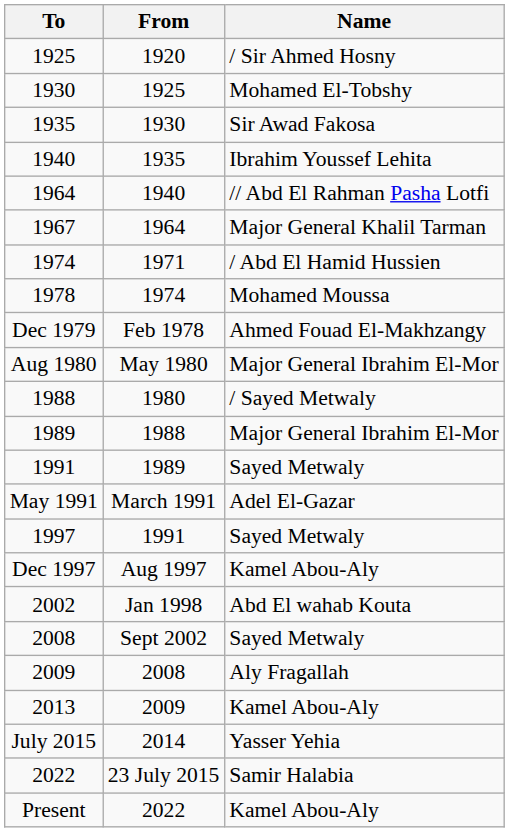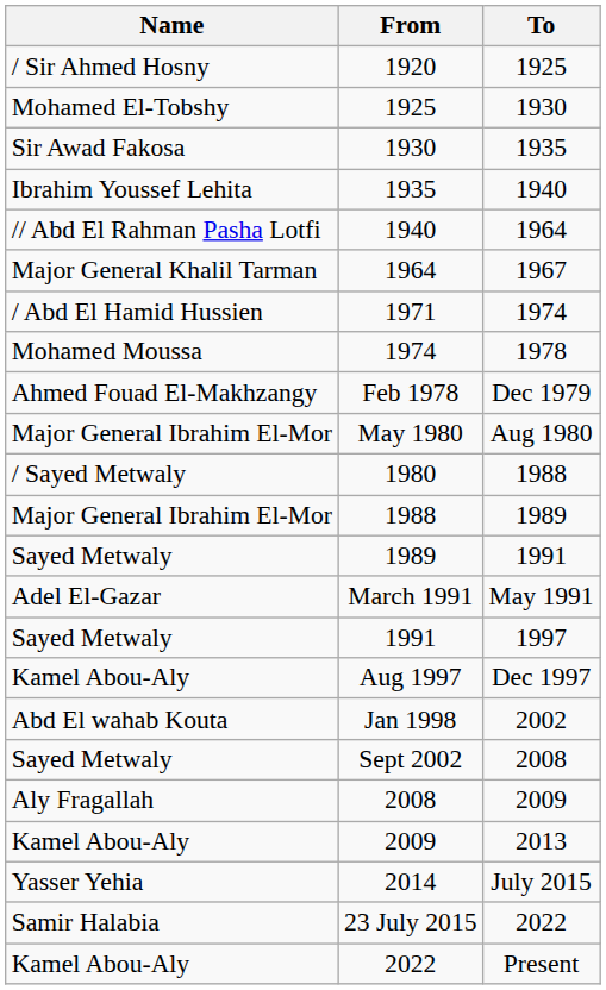columns swapped: Name <-> To
